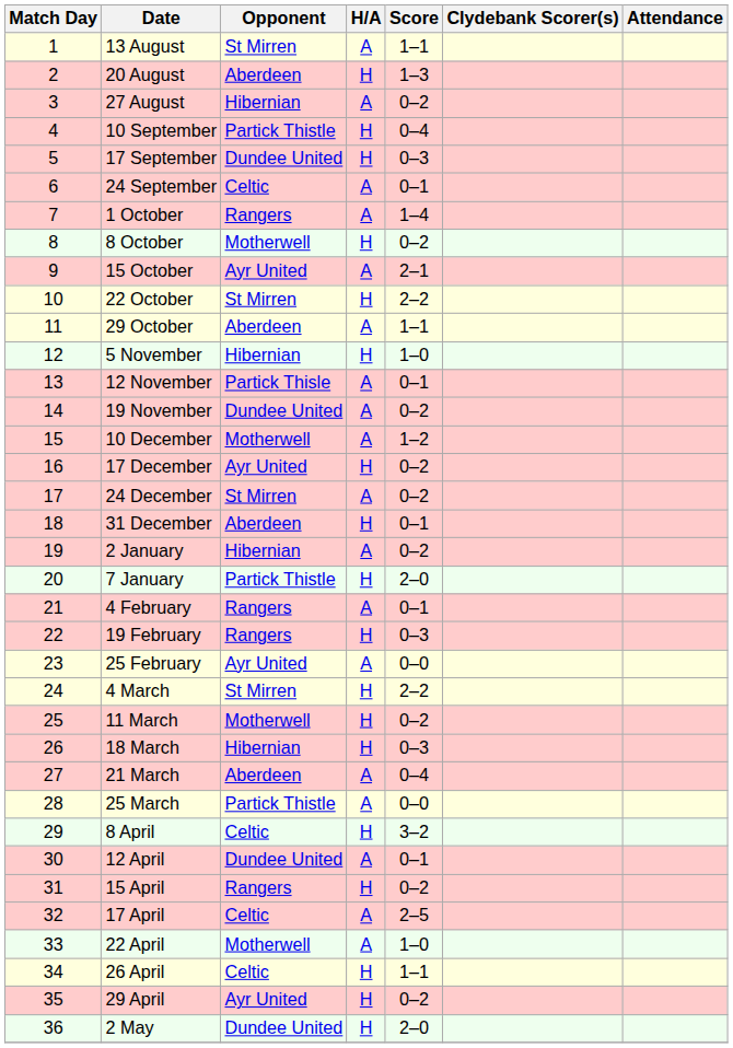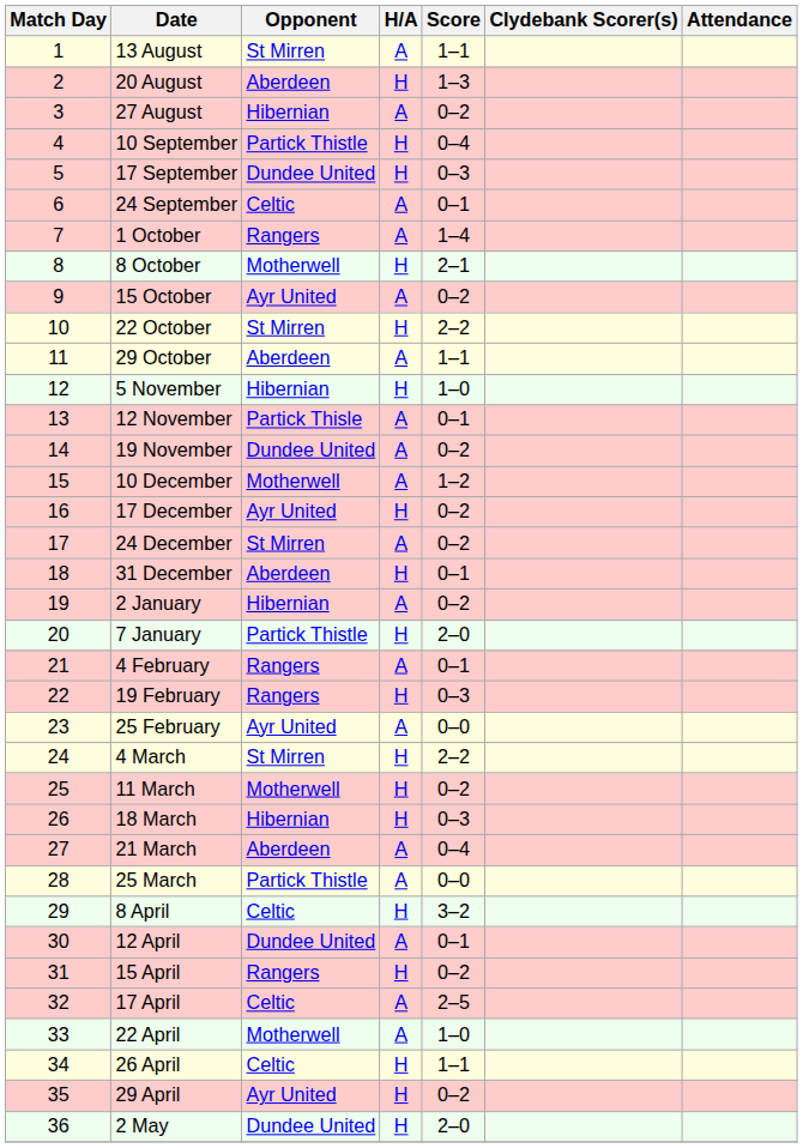8 October | Score: 0–2 -> 2–1
15 October | Score: 2–1 -> 0–2
